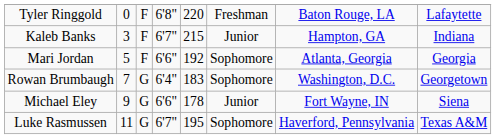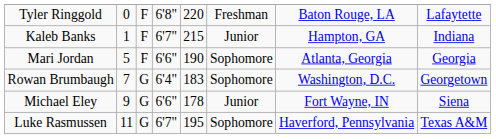Kaleb Banks | column 2: 3 -> 1
Mari Jordan | column 5: 192 -> 190
